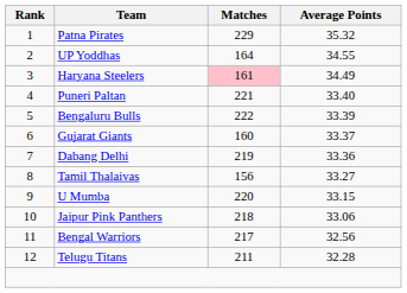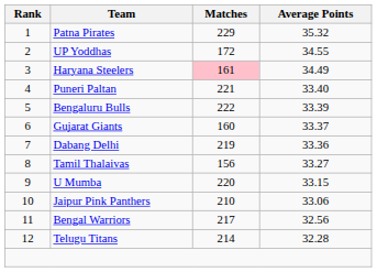UP Yoddhas | Matches: 164 -> 172
Jaipur Pink Panthers | Matches: 218 -> 210
Telugu Titans | Matches: 211 -> 214
